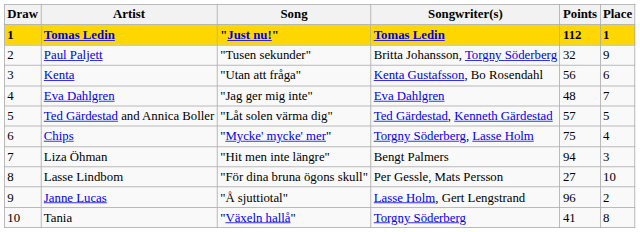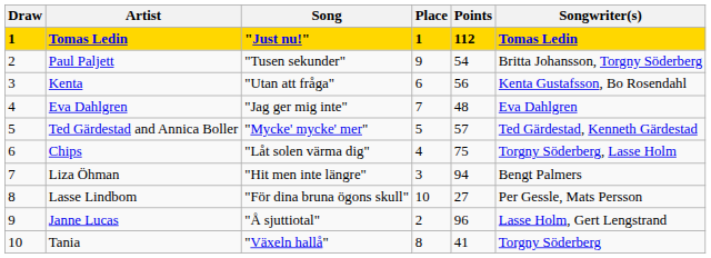columns swapped: Songwriter(s) <-> Place
Paul Paljett | Points: 32 -> 54
Ted Gärdestad and Annica Boller | Song: "Låt solen värma dig" -> "Mycke' mycke' mer"
Chips | Song: "Mycke' mycke' mer" -> "Låt solen värma dig"
